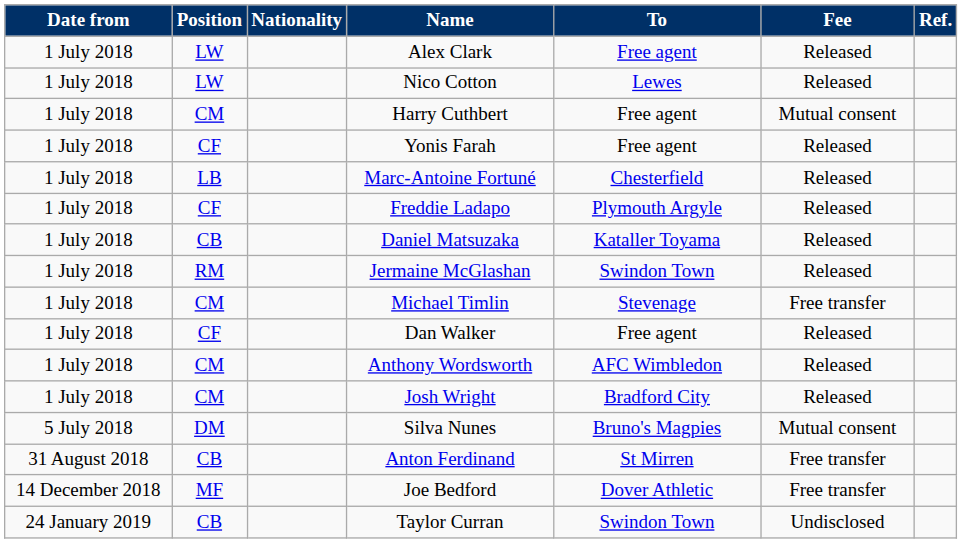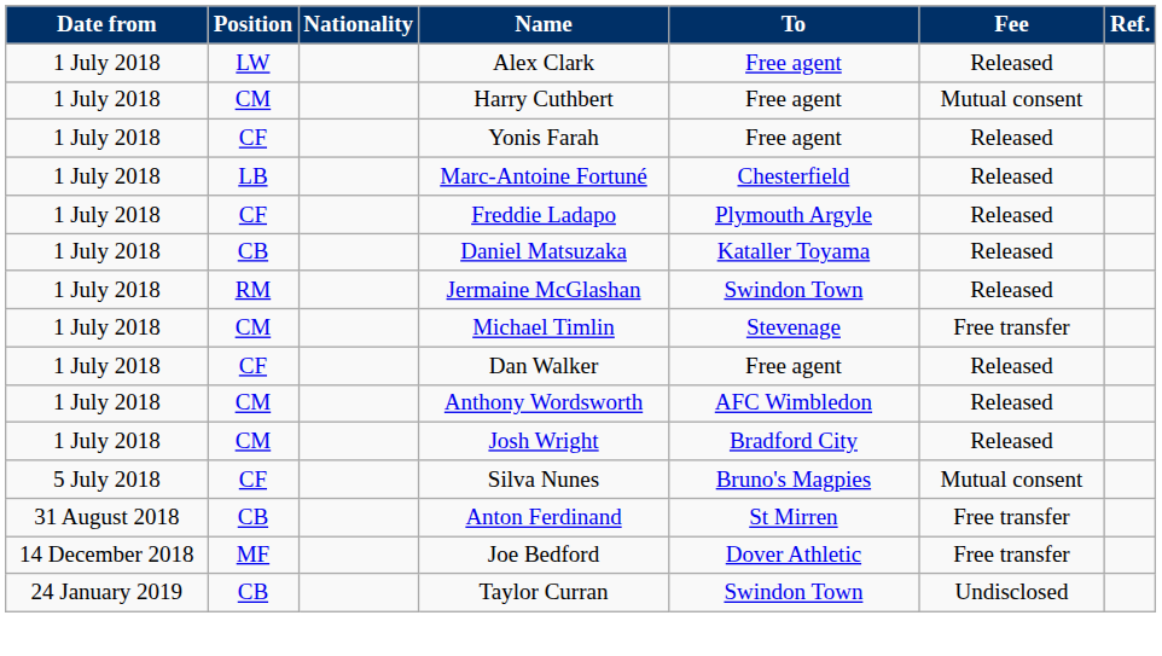- row: 1 July 2018 | LW | Nico Cotton | Lewes | Released
Silva Nunes | Position: DM -> CF
